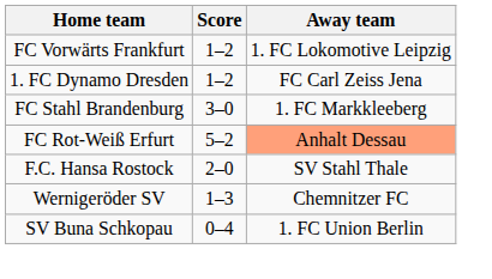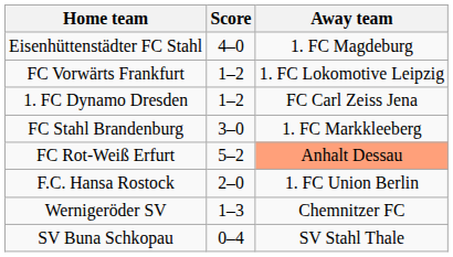+ row: Eisenhüttenstädter FC Stahl | 4–0 | 1. FC Magdeburg
F.C. Hansa Rostock | Away team: SV Stahl Thale -> 1. FC Union Berlin
SV Buna Schkopau | Away team: 1. FC Union Berlin -> SV Stahl Thale
